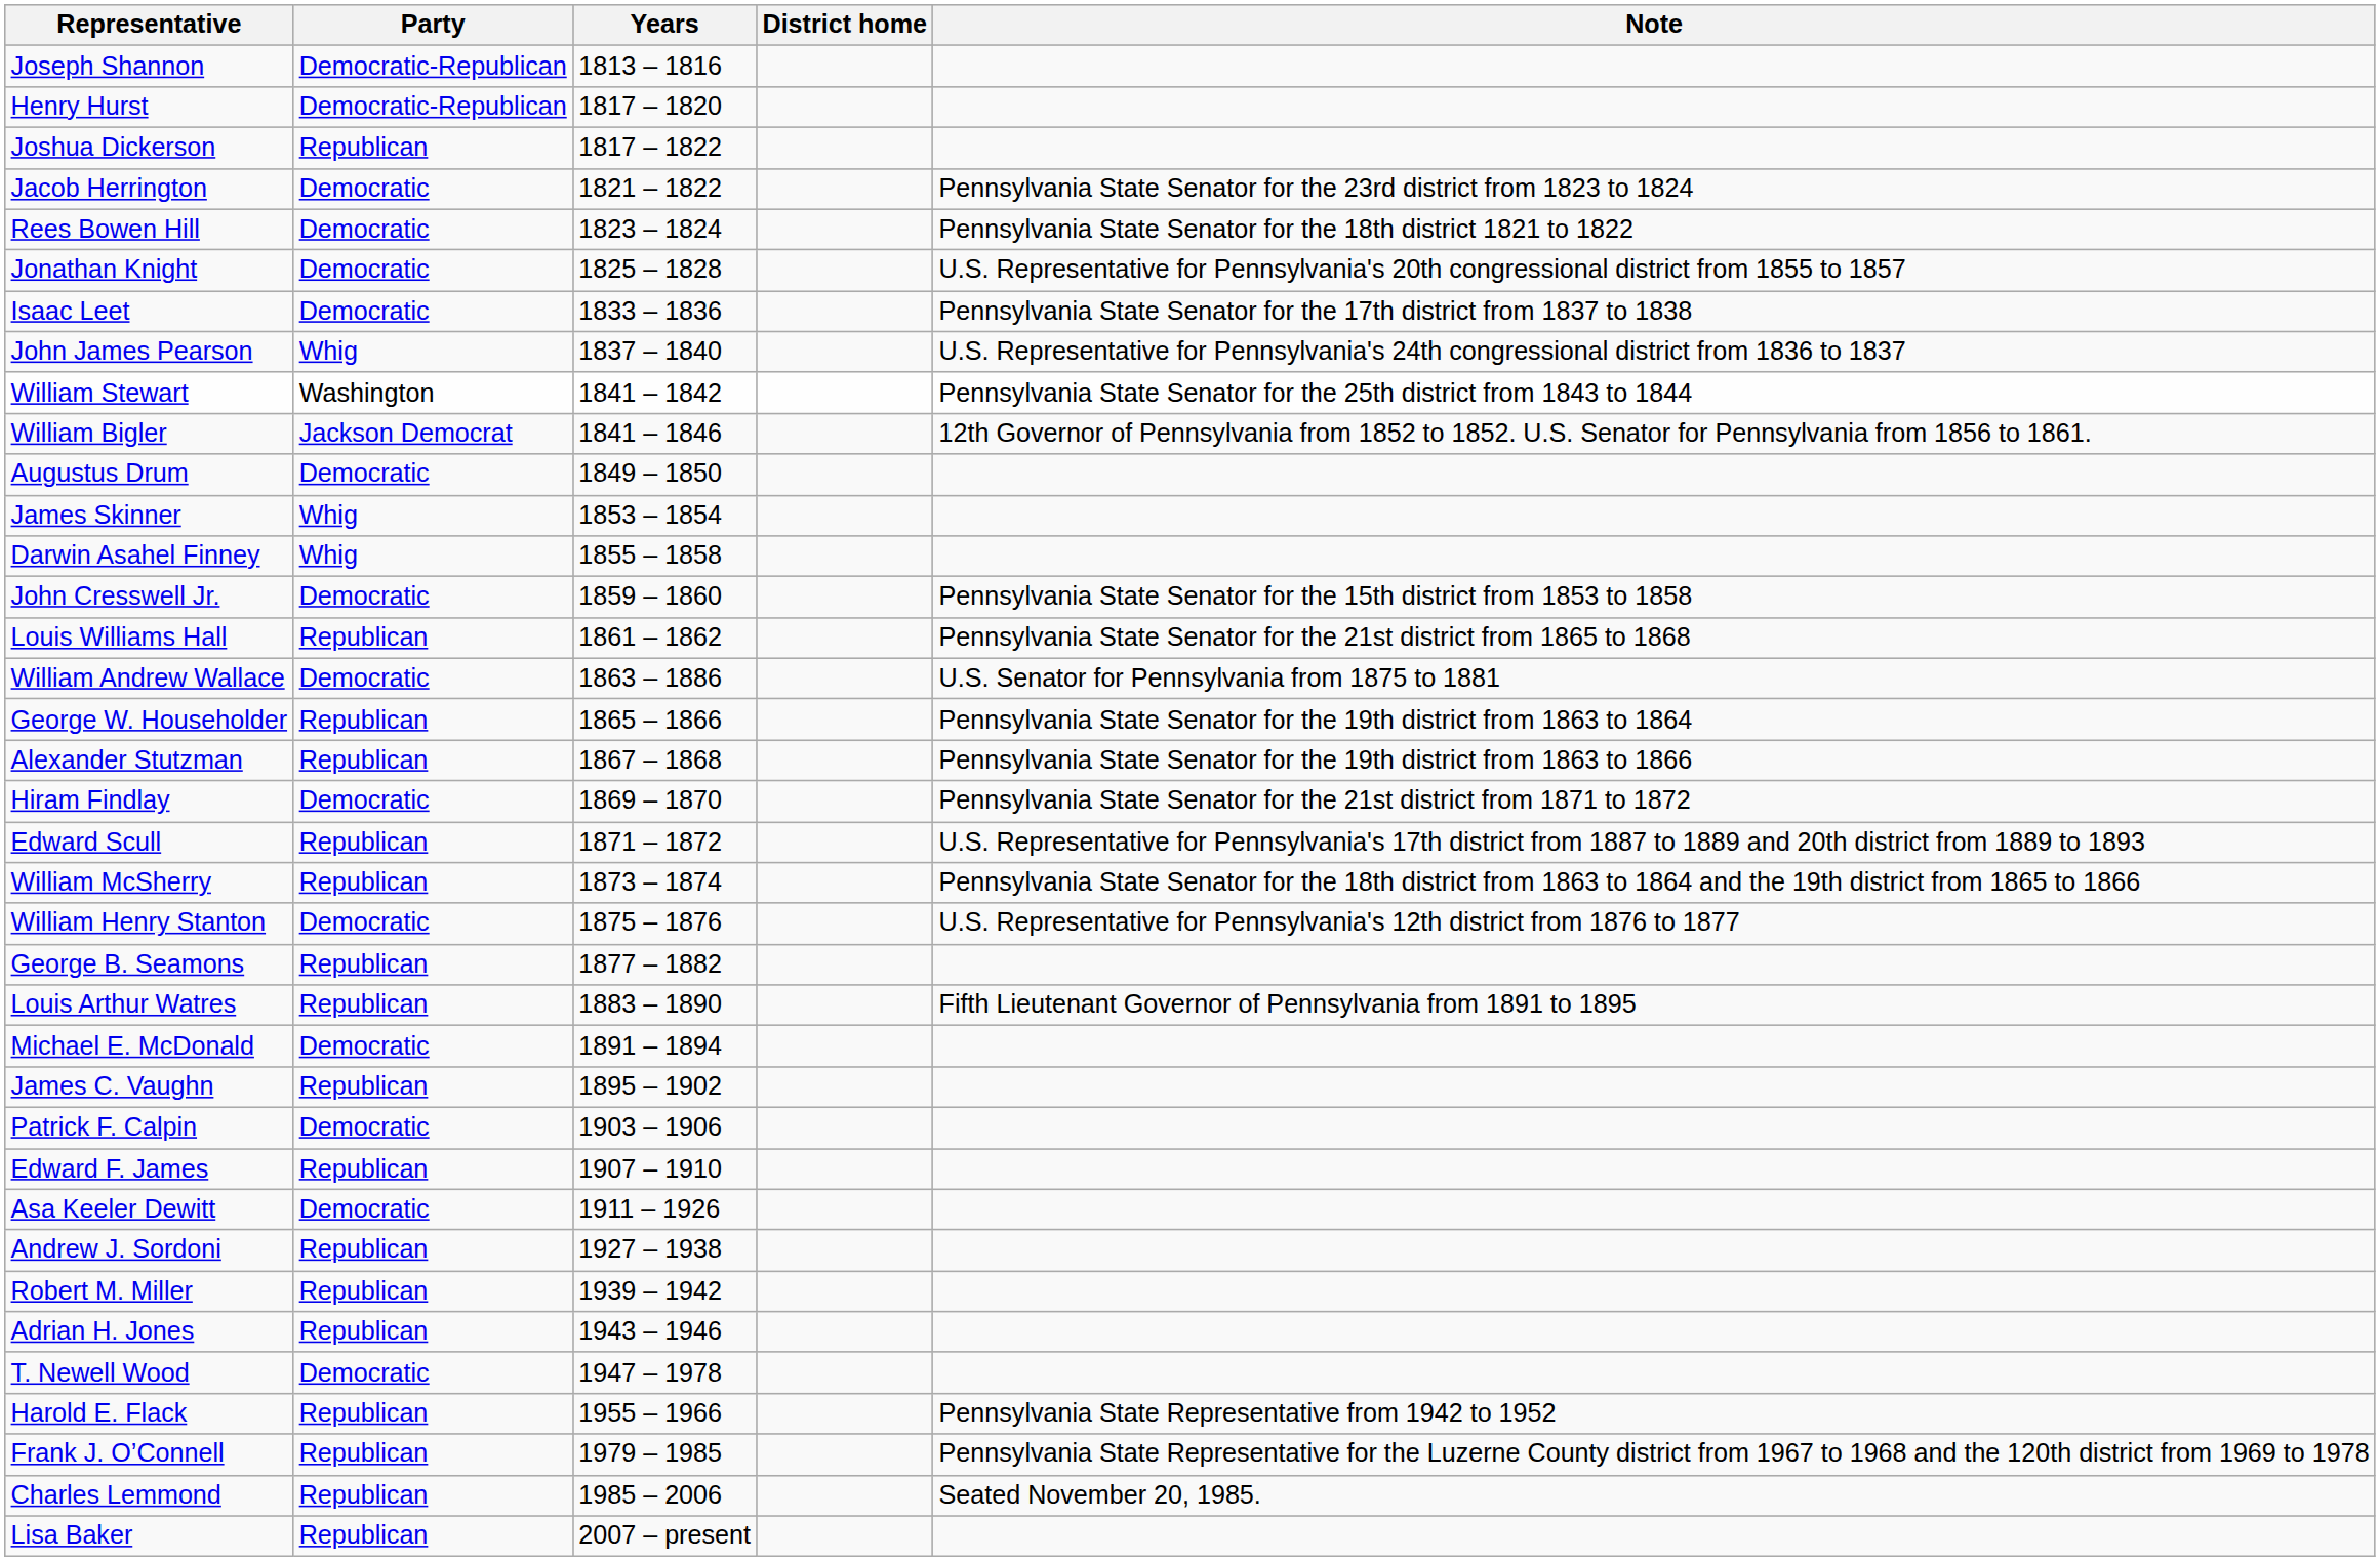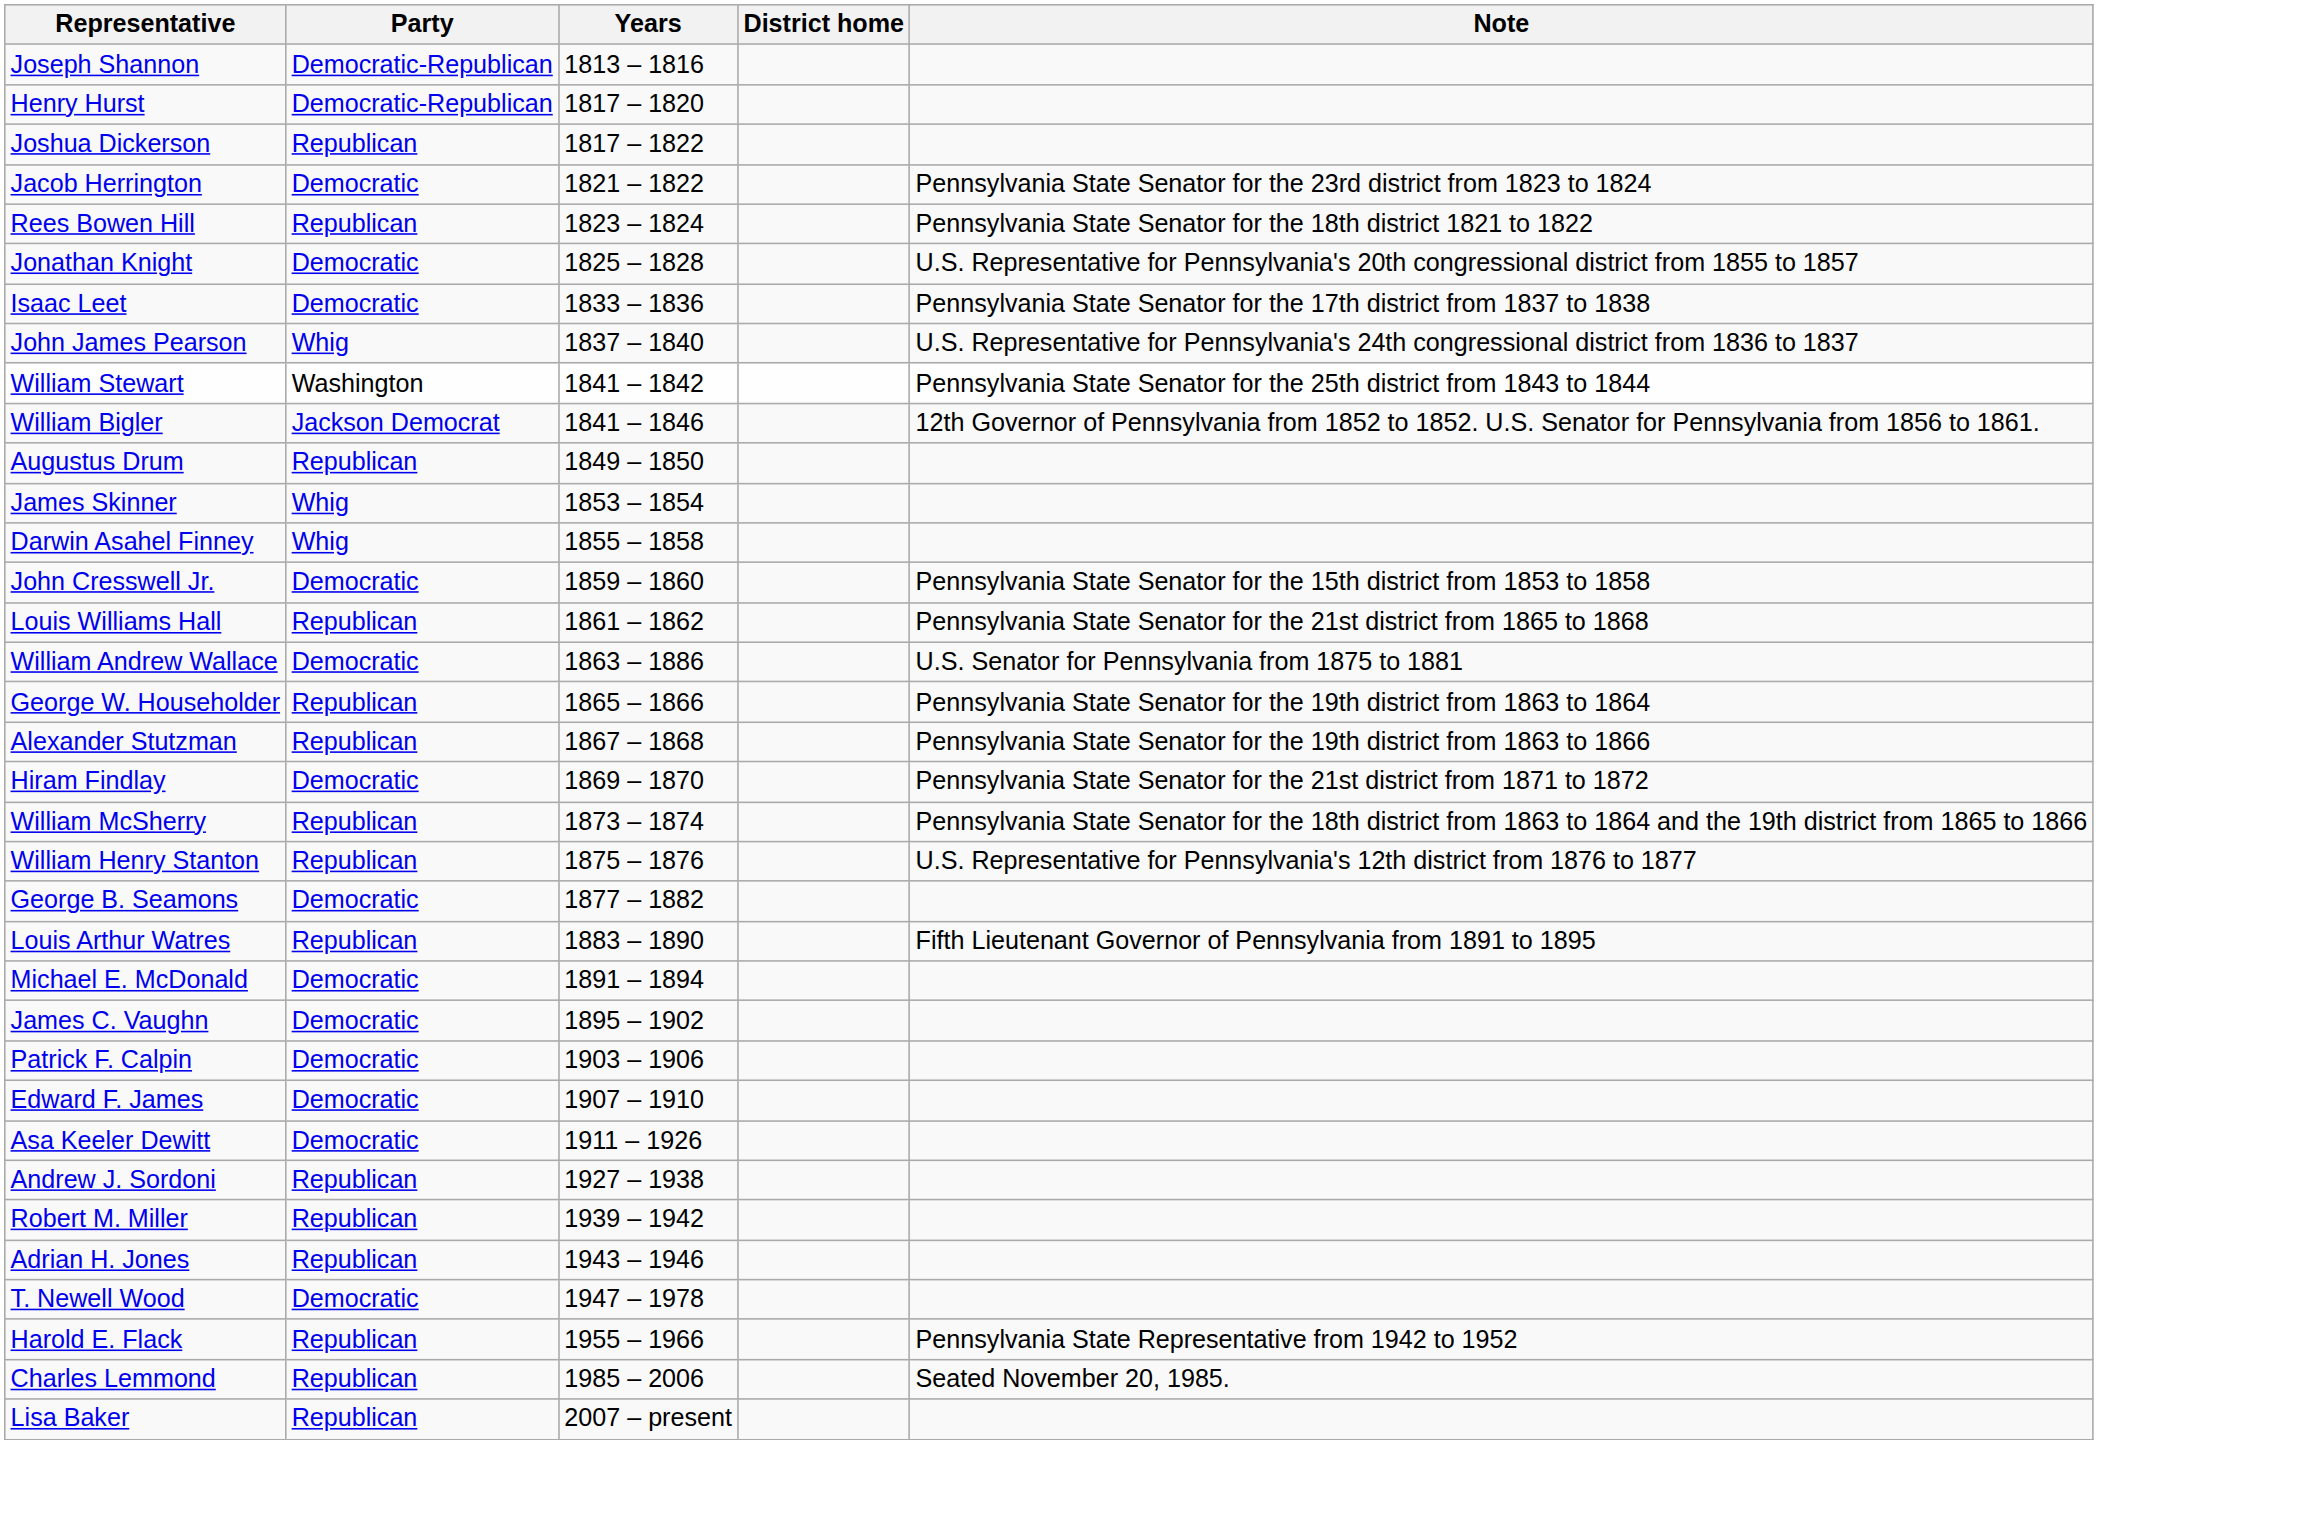Rees Bowen Hill | Party: Democratic -> Republican
Augustus Drum | Party: Democratic -> Republican
- row: Edward Scull | Republican | 1871 – 1872 | U.S. Representative for Pennsylvania's 17th district from 1887 to 1889 and 20th district from 1889 to 1893
William Henry Stanton | Party: Democratic -> Republican
George B. Seamons | Party: Republican -> Democratic
James C. Vaughn | Party: Republican -> Democratic
Edward F. James | Party: Republican -> Democratic
- row: Frank J. O’Connell | Republican | 1979 – 1985 | Pennsylvania State Representative for the Luzerne County district from 1967 to 1968 and the 120th district from 1969 to 1978
